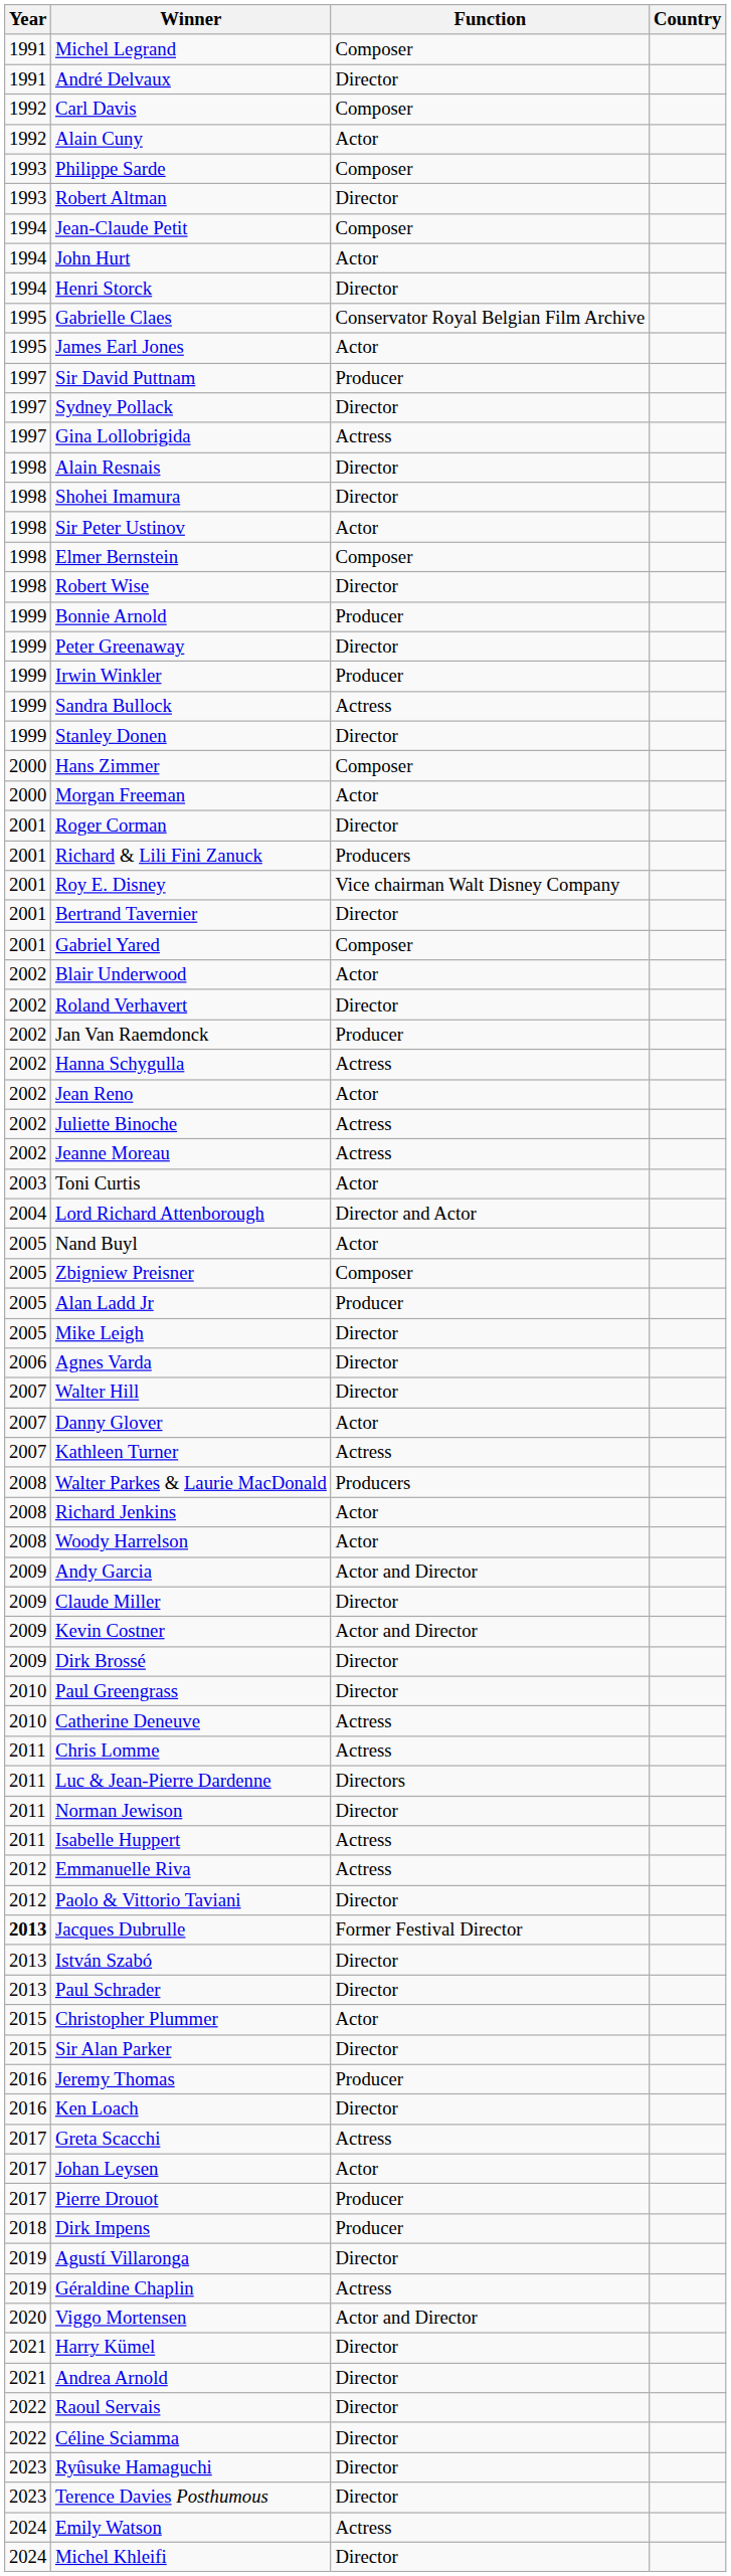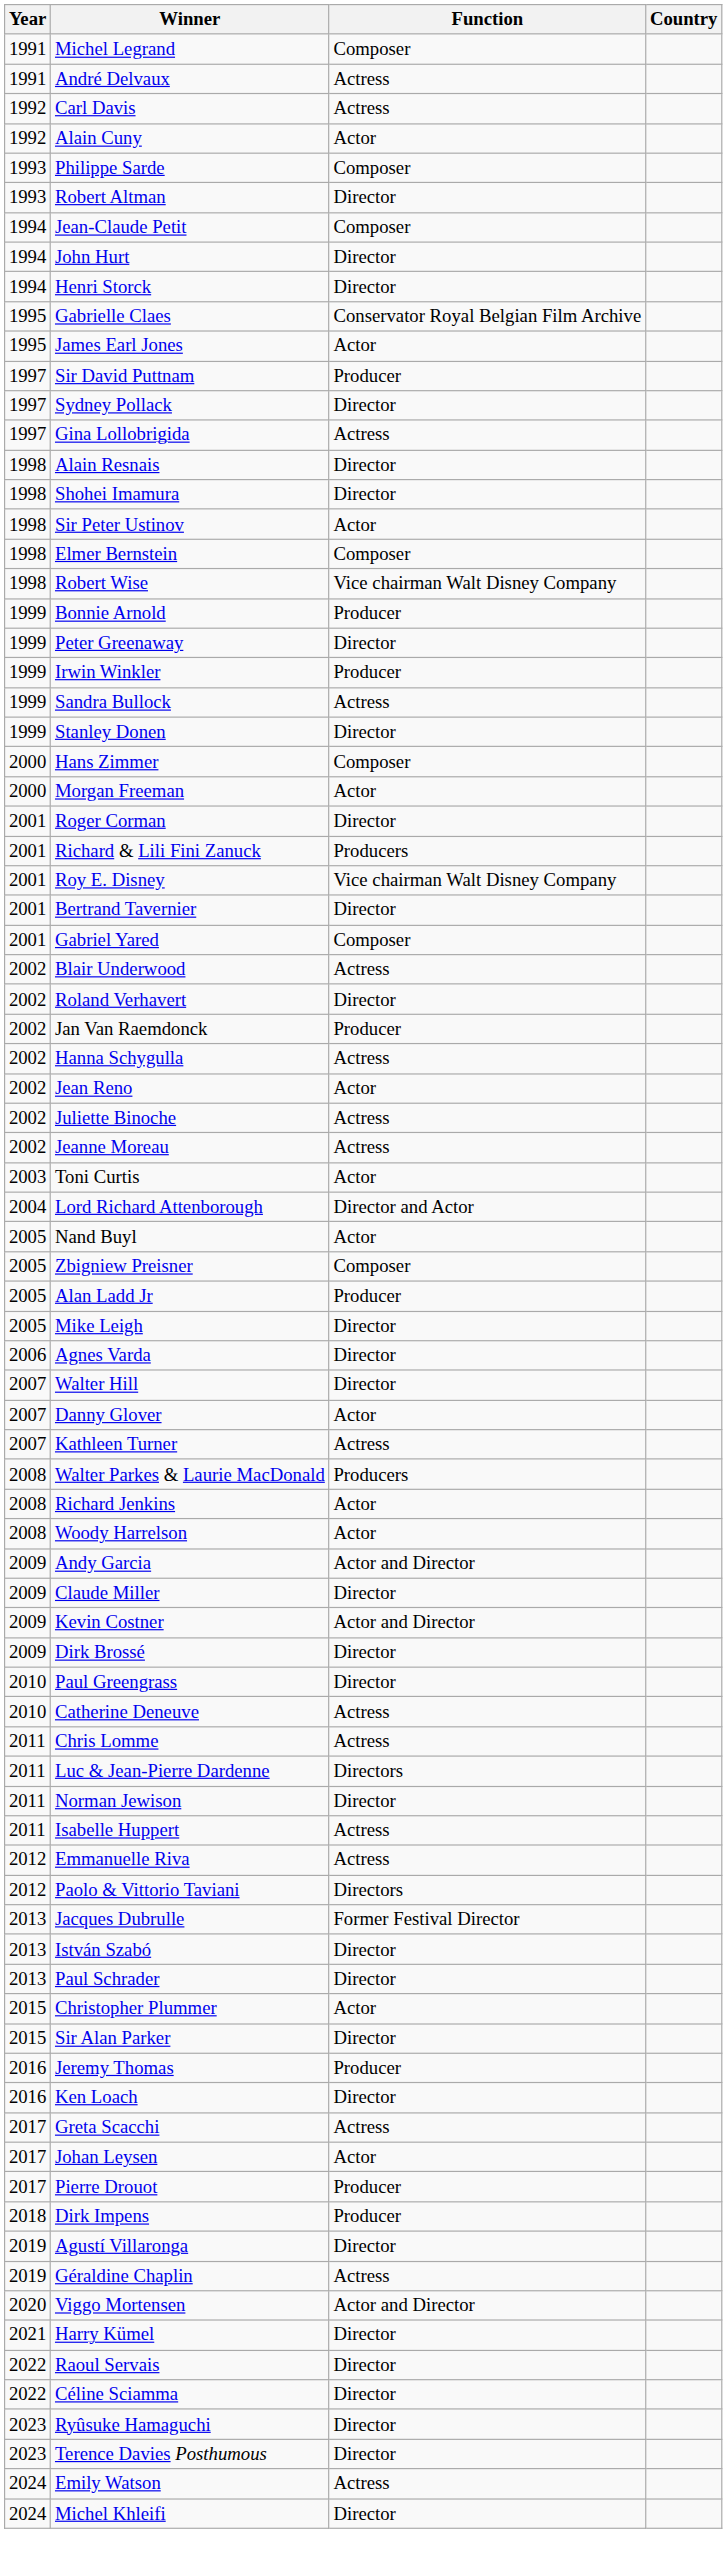André Delvaux | Function: Director -> Actress
Carl Davis | Function: Composer -> Actress
John Hurt | Function: Actor -> Director
Robert Wise | Function: Director -> Vice chairman Walt Disney Company
Blair Underwood | Function: Actor -> Actress
Paolo & Vittorio Taviani | Function: Director -> Directors
Jacques Dubrulle | Year: bold -> normal
- row: 2021 | Andrea Arnold | Director
